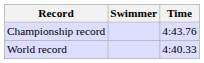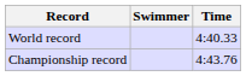rows swapped: World record <-> Championship record
